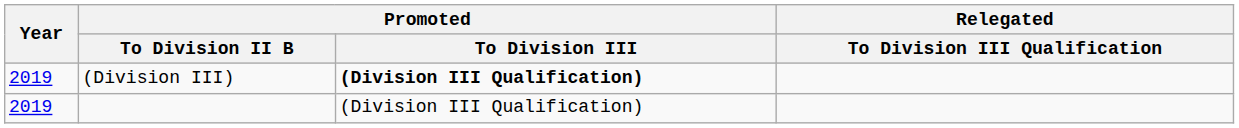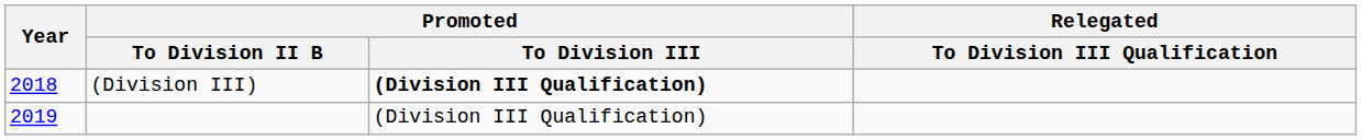(Division III) | Year: 2019 -> 2018
